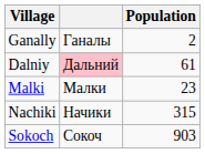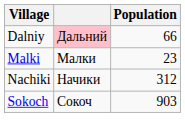- row: Ganally | Ганалы | 2
Dalniy | Population: 61 -> 66
Nachiki | Population: 315 -> 312
